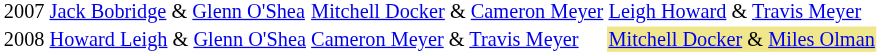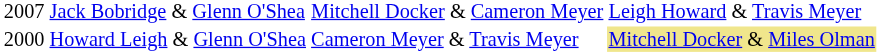Howard Leigh & Glenn O'Shea | column 1: 2008 -> 2000
